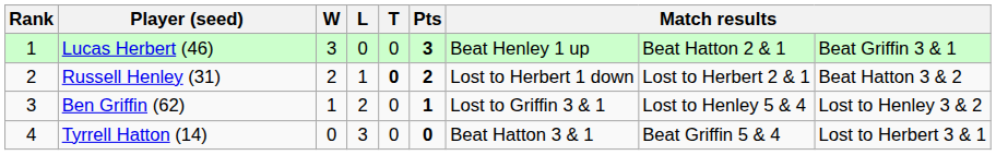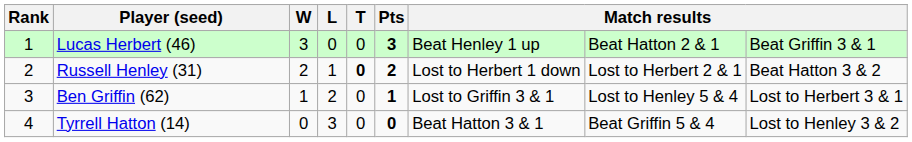Ben Griffin (62) | column 9: Lost to Henley 3 & 2 -> Lost to Herbert 3 & 1
Tyrrell Hatton (14) | column 9: Lost to Herbert 3 & 1 -> Lost to Henley 3 & 2
